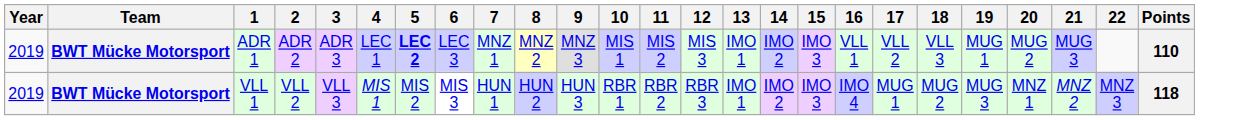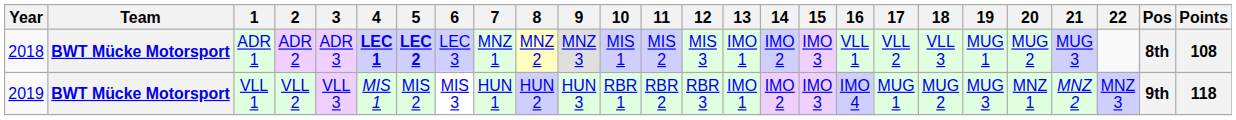+ column: Pos | 8th | 9th
ADR 1 | Year: 2019 -> 2018
ADR 1 | 4: normal -> bold
ADR 1 | Points: 110 -> 108
